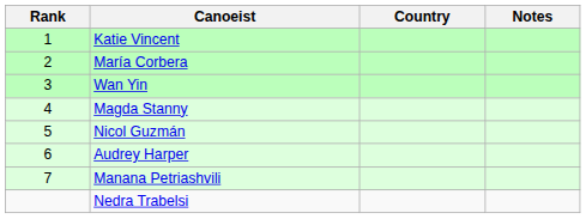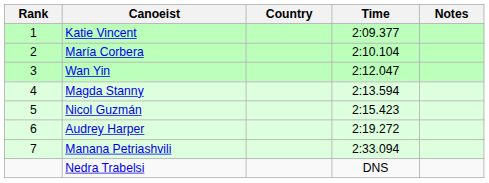+ column: Time | 2:09.377 | 2:10.104 | 2:12.047 | 2:13.594 | 2:15.423 | 2:19.272 | 2:33.094 | DNS
